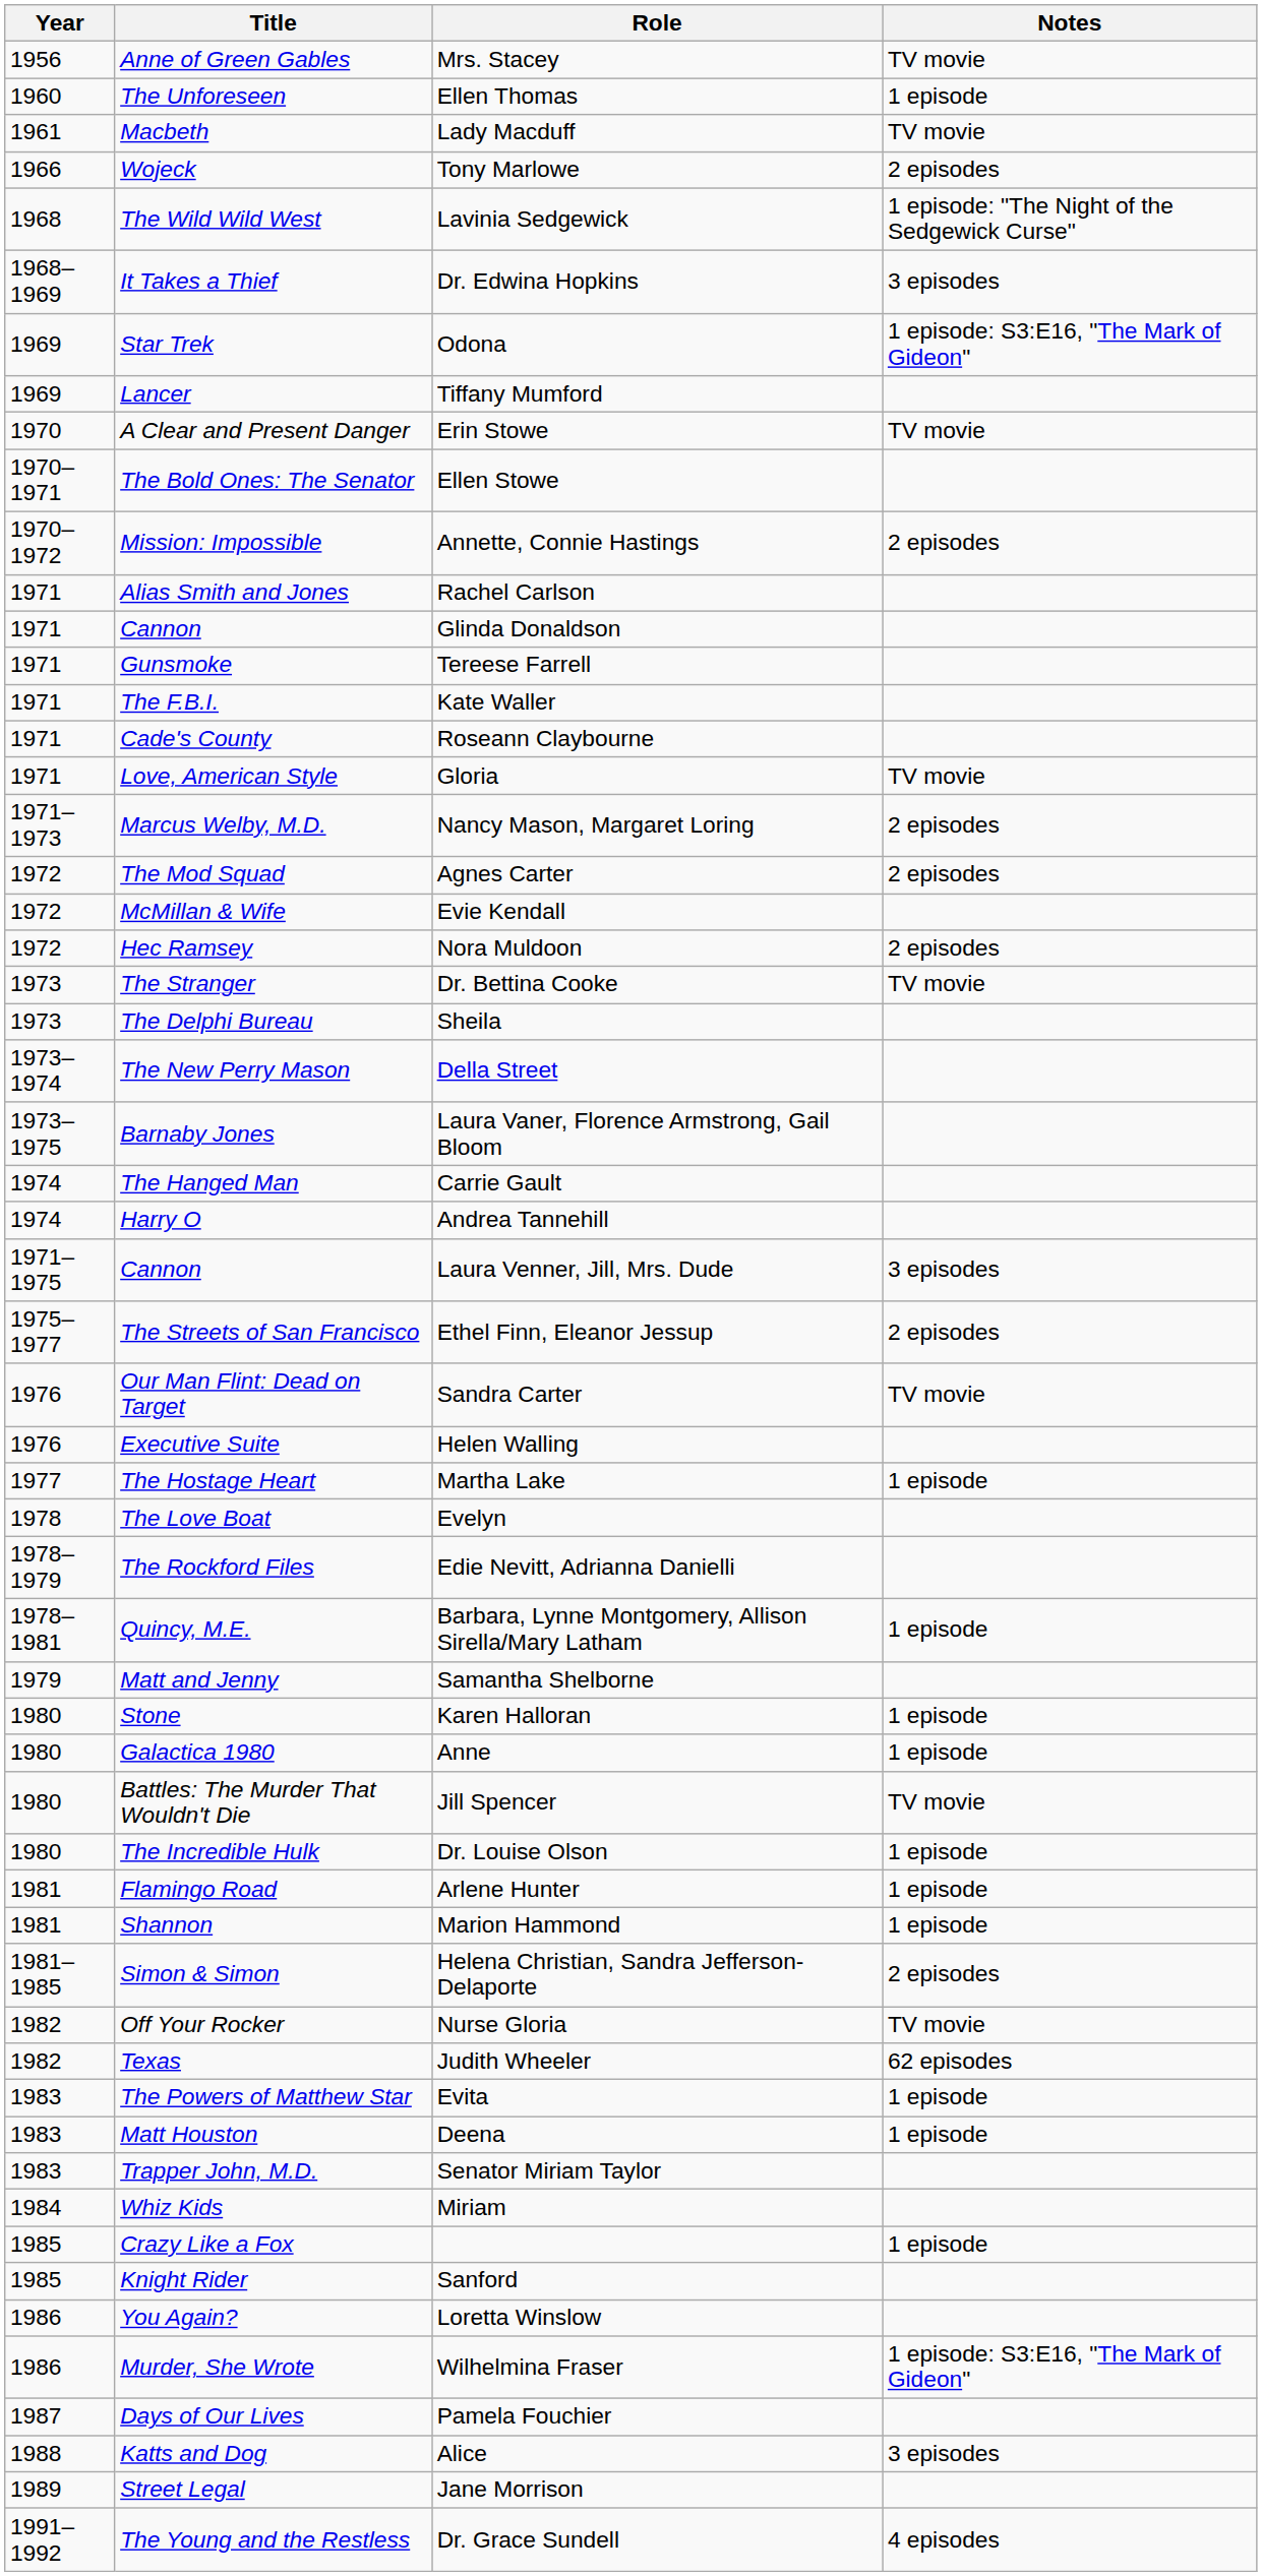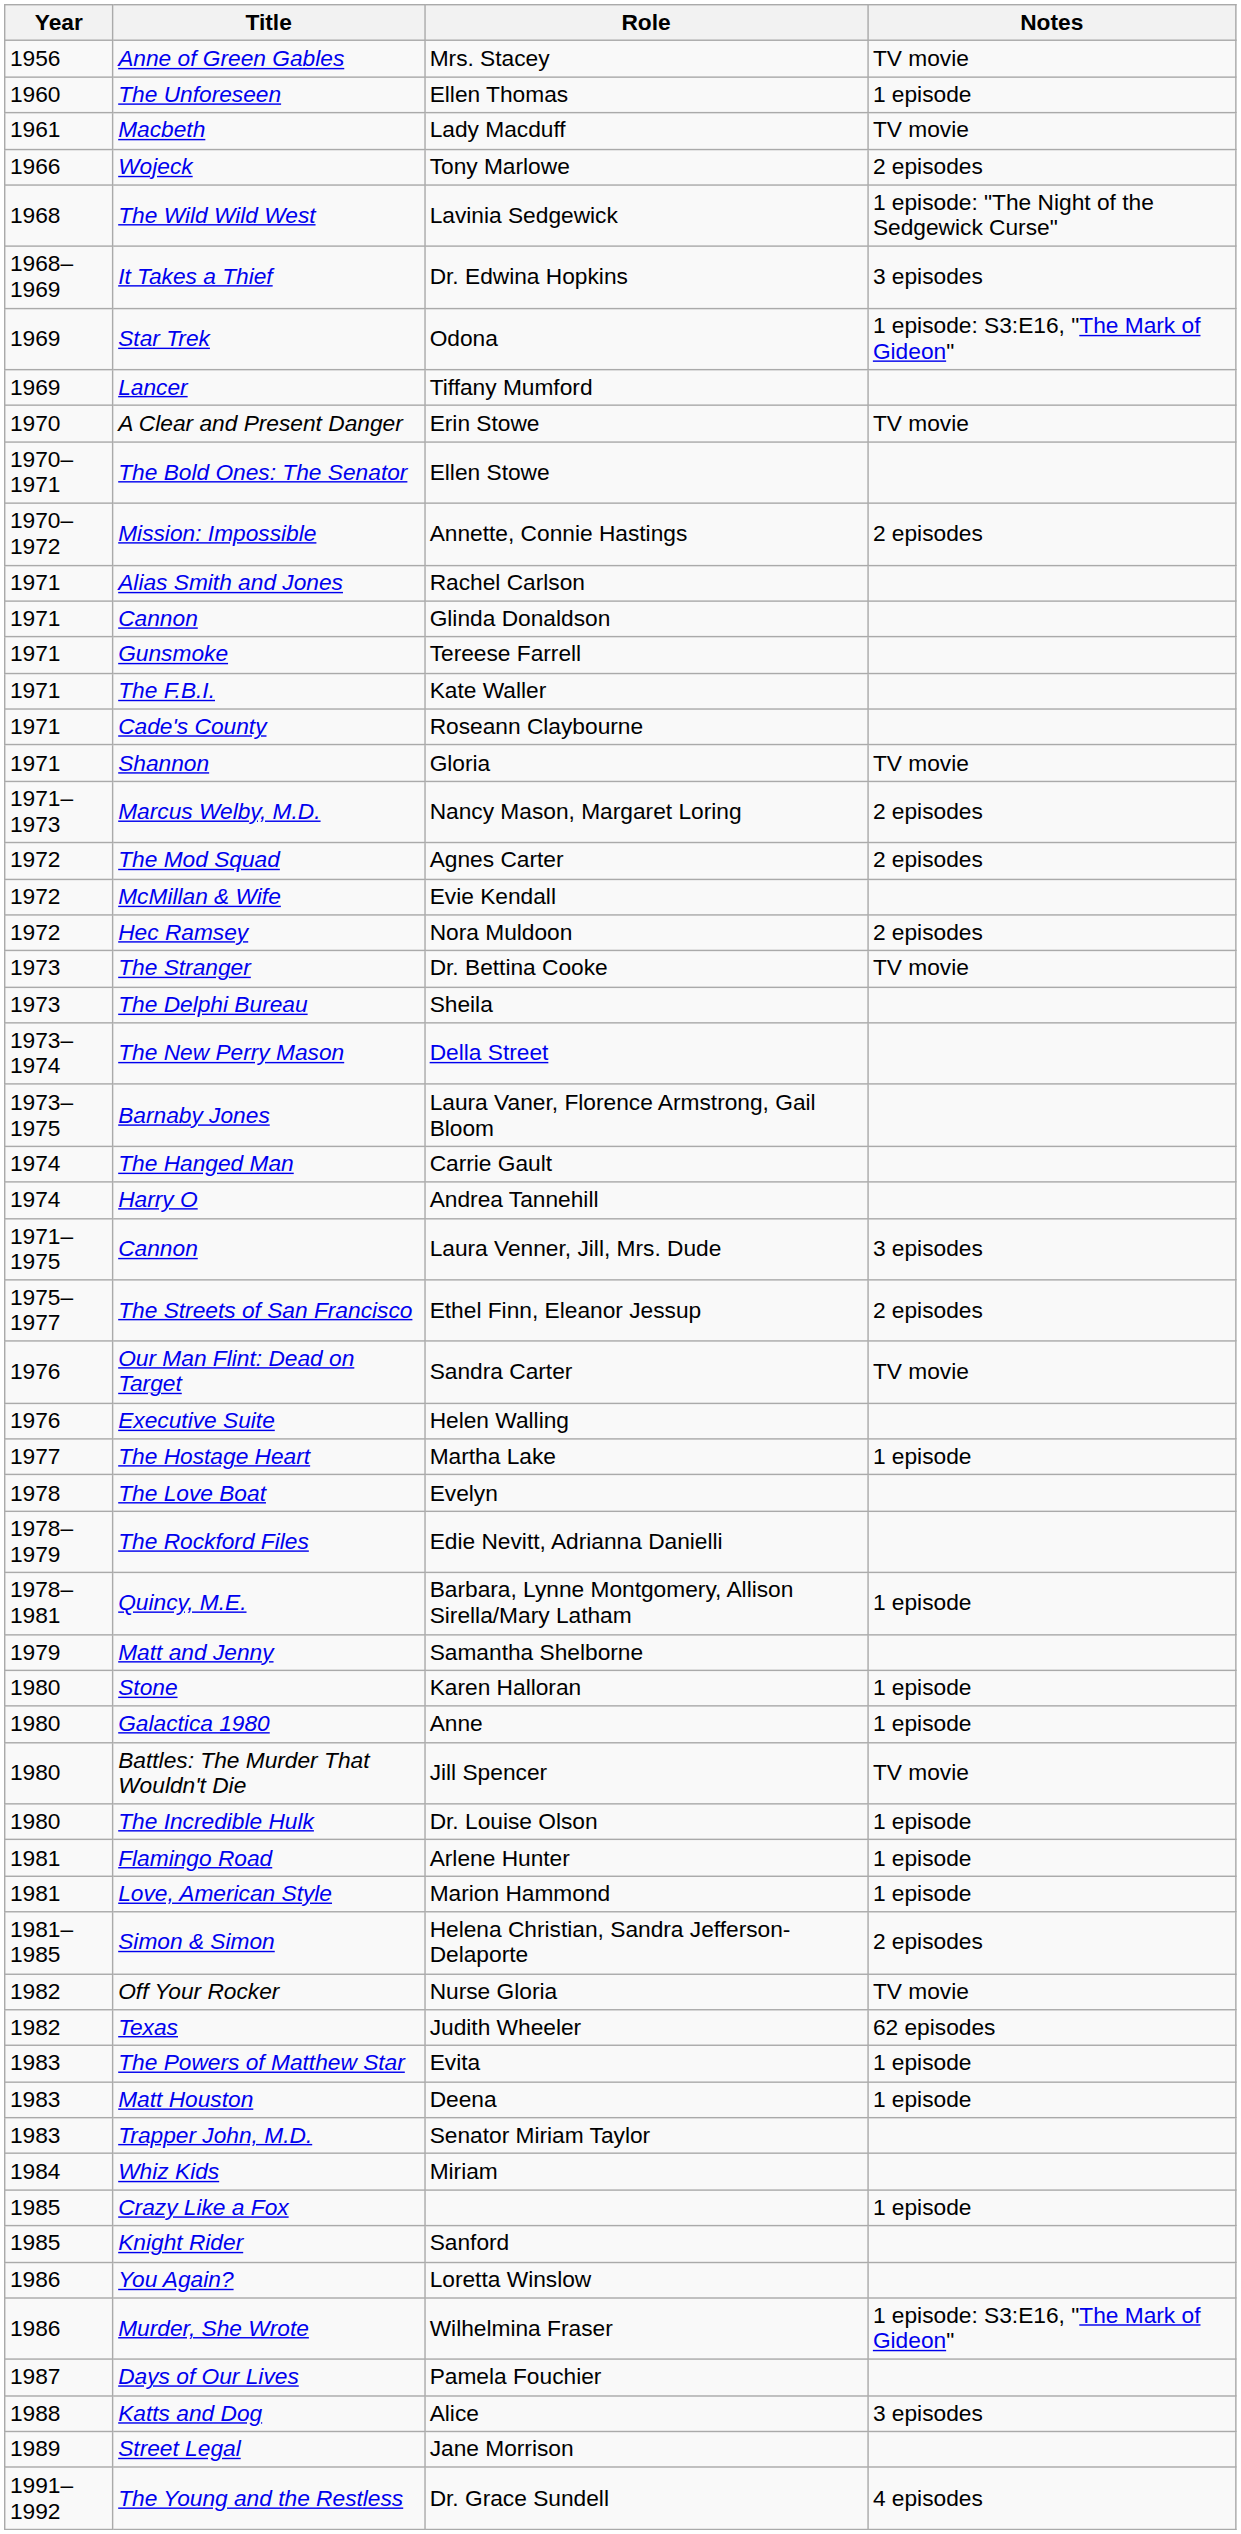Gloria | Title: Love, American Style -> Shannon
Marion Hammond | Title: Shannon -> Love, American Style
